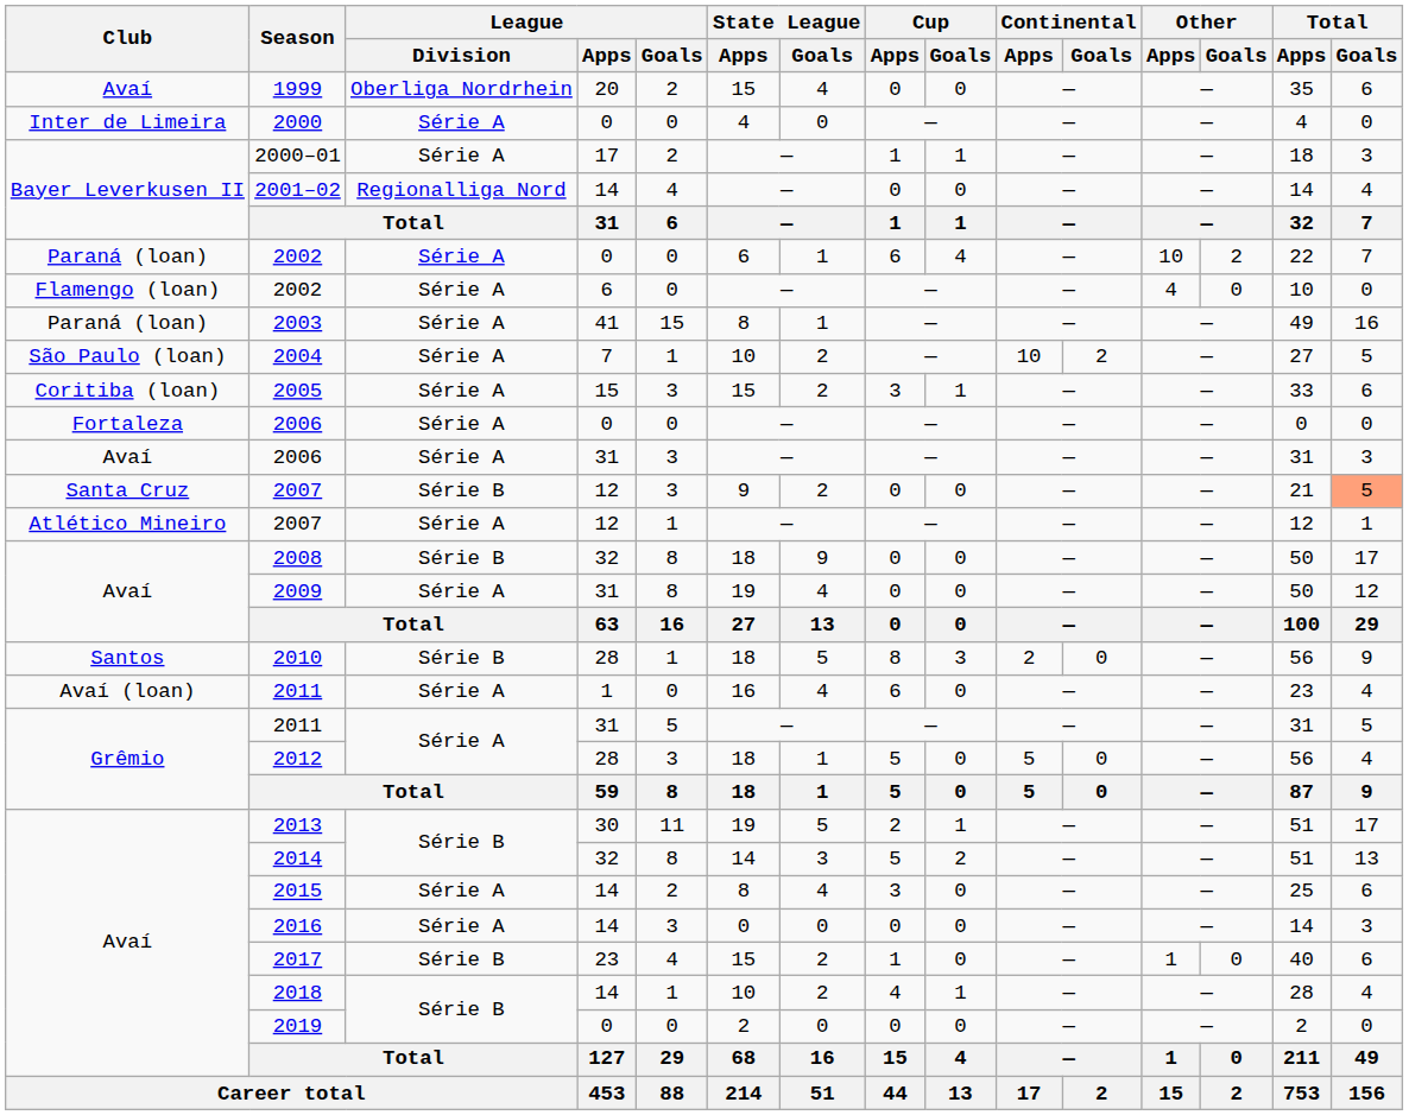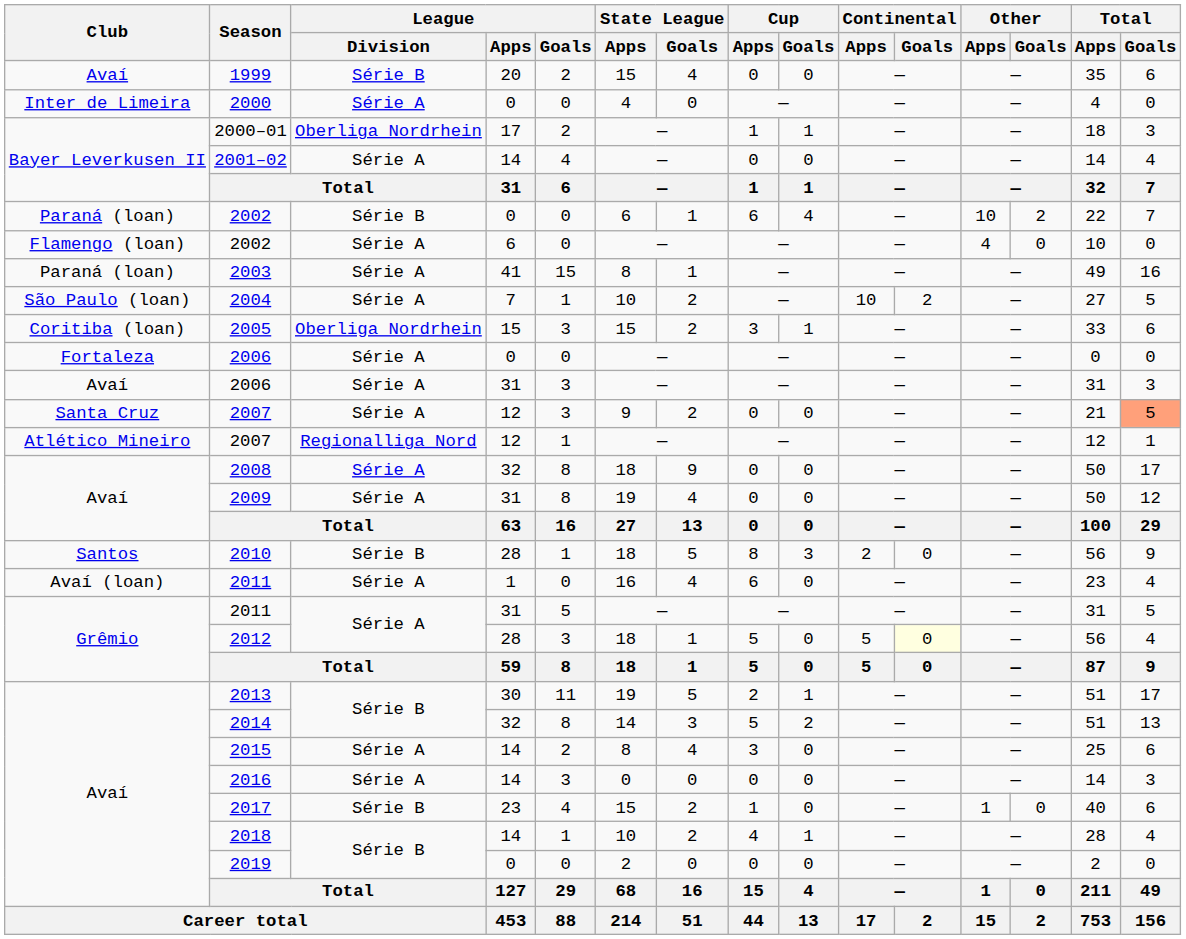1999 | League / Division: Oberliga Nordrhein -> Série B
2000–01 | League / Division: Série A -> Oberliga Nordrhein
2001–02 | League / Division: Regionalliga Nord -> Série A
Paraná (loan) / 2002 | League / Division: Série A -> Série B
2005 | League / Division: Série A -> Oberliga Nordrhein
Santa Cruz / 2007 | League / Division: Série B -> Série A
Atlético Mineiro / 2007 | League / Division: Série A -> Regionalliga Nord
2008 | League / Division: Série B -> Série A
2012 | Continental / Goals: no background -> lightyellow background
